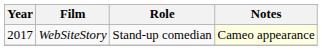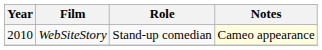WebSiteStory | Year: 2017 -> 2010
